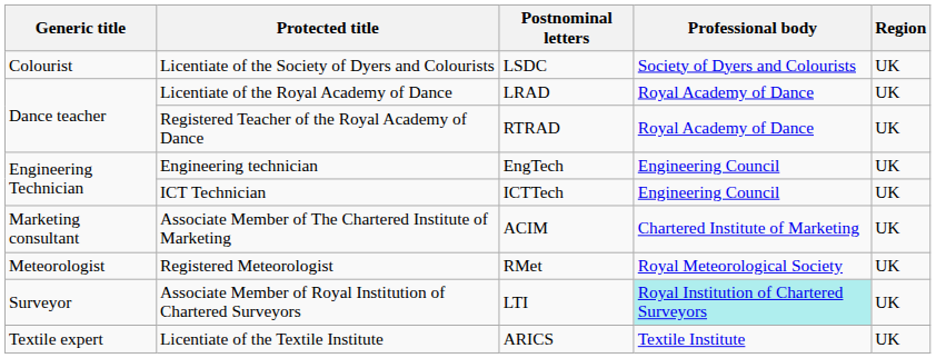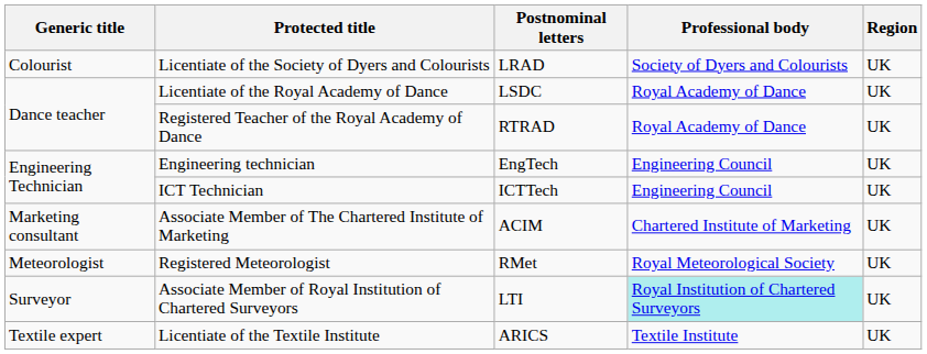Licentiate of the Society of Dyers and Colourists | Postnominal letters: LSDC -> LRAD
Licentiate of the Royal Academy of Dance | Postnominal letters: LRAD -> LSDC
